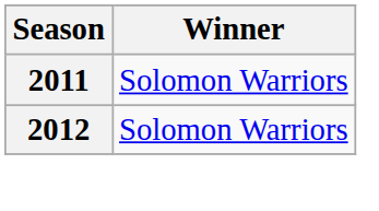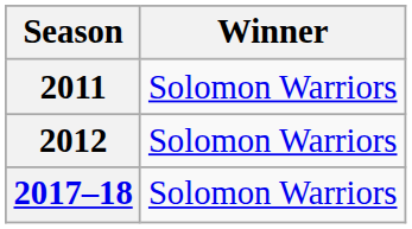+ row: 2017–18 | Solomon Warriors
